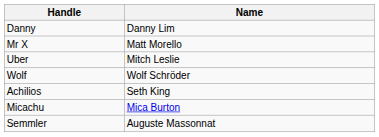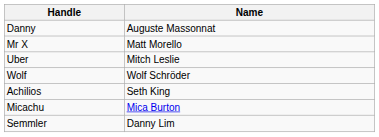Danny | Name: Danny Lim -> Auguste Massonnat
Semmler | Name: Auguste Massonnat -> Danny Lim
